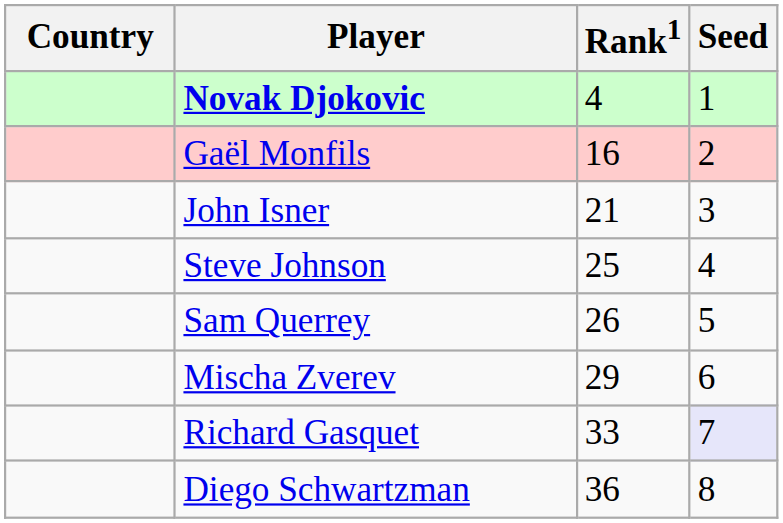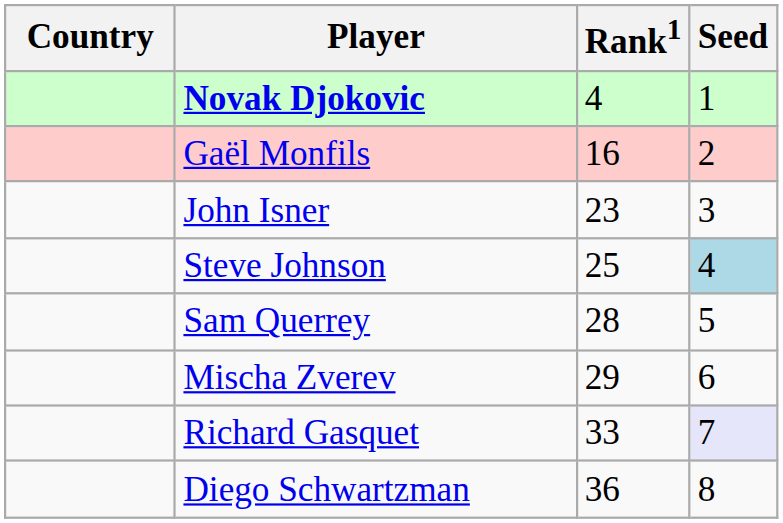John Isner | Rank1: 21 -> 23
Steve Johnson | Seed: no background -> lightblue background
Sam Querrey | Rank1: 26 -> 28
